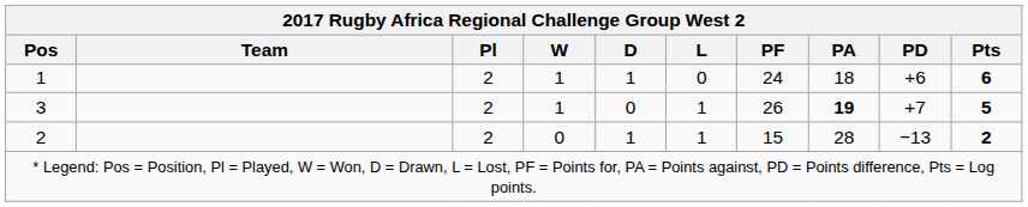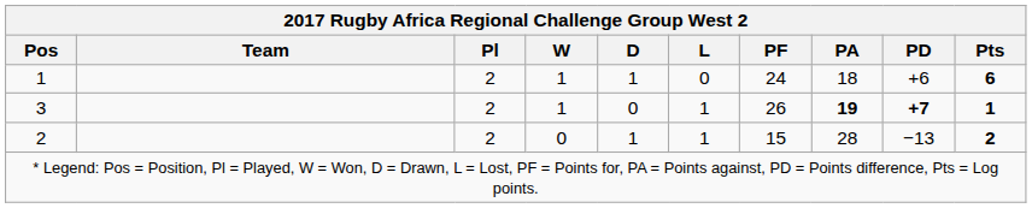3 | PD: normal -> bold
3 | Pts: 5 -> 1
